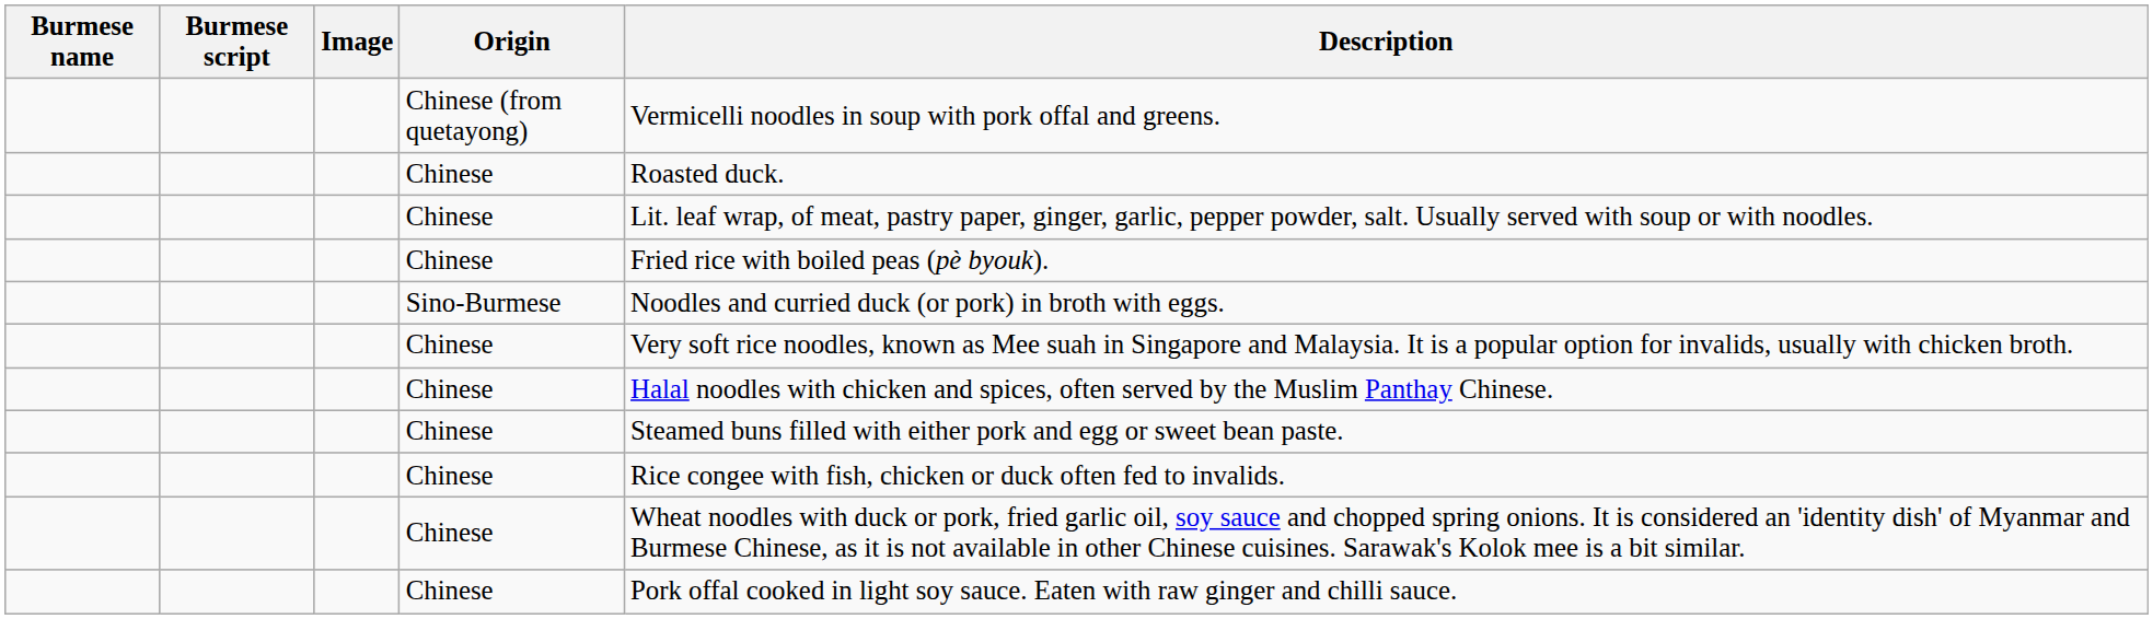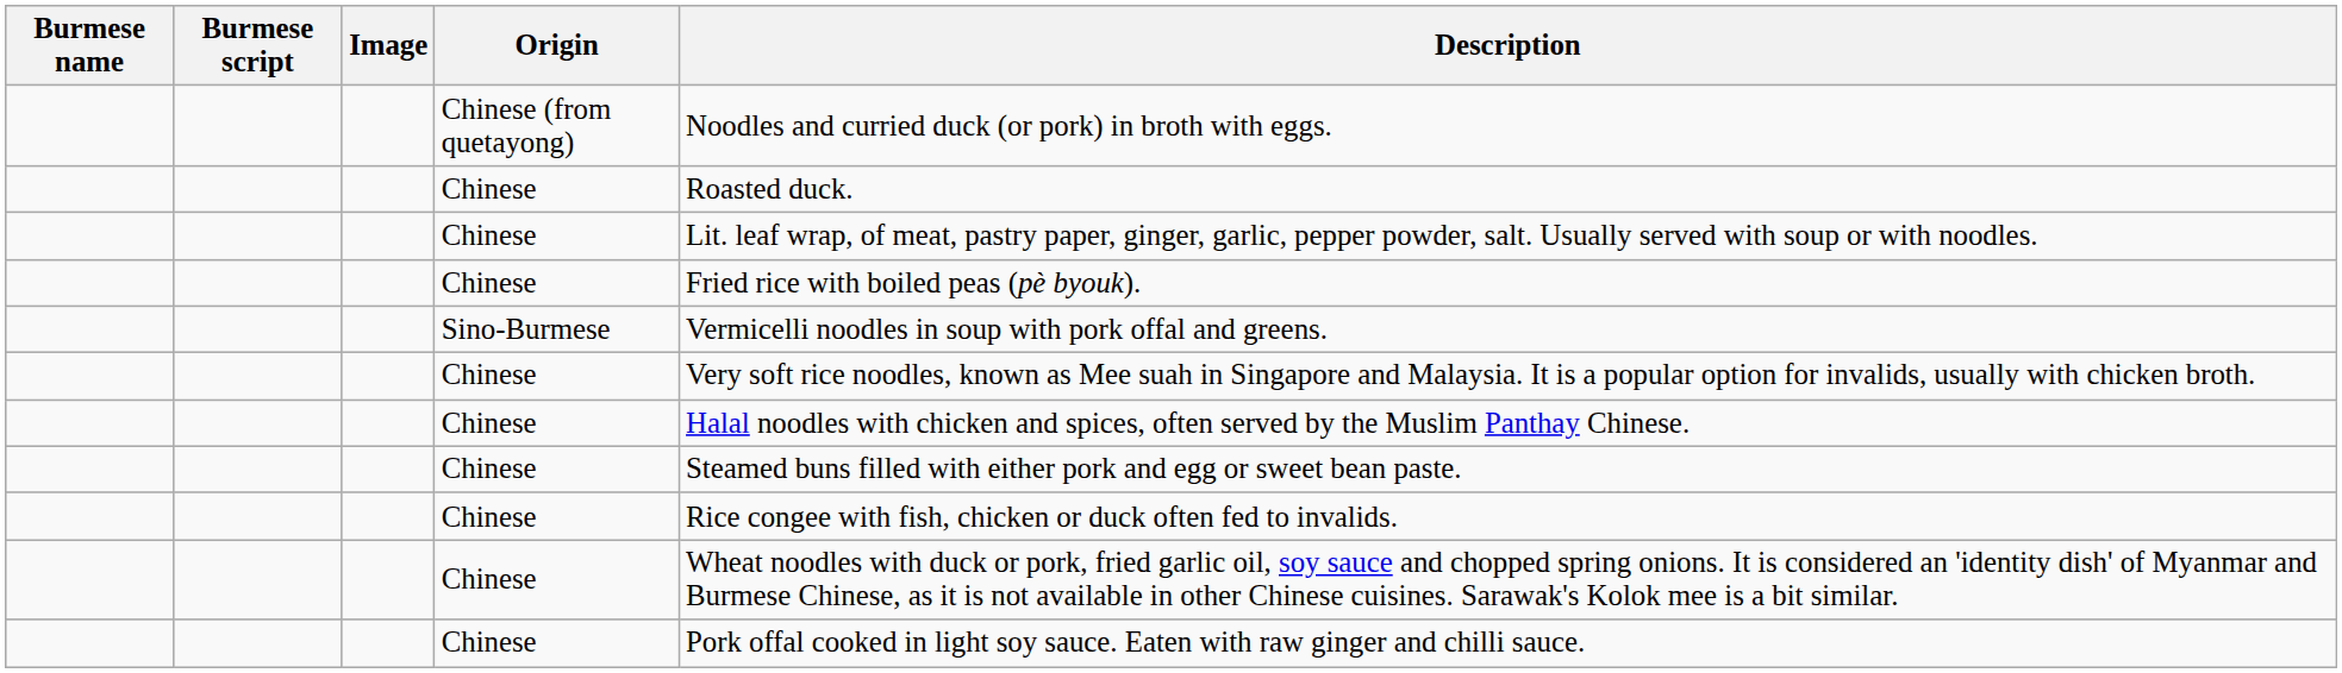Chinese (from quetayong) | Description: Vermicelli noodles in soup with pork offal and greens. -> Noodles and curried duck (or pork) in broth with eggs.
Sino-Burmese | Description: Noodles and curried duck (or pork) in broth with eggs. -> Vermicelli noodles in soup with pork offal and greens.
